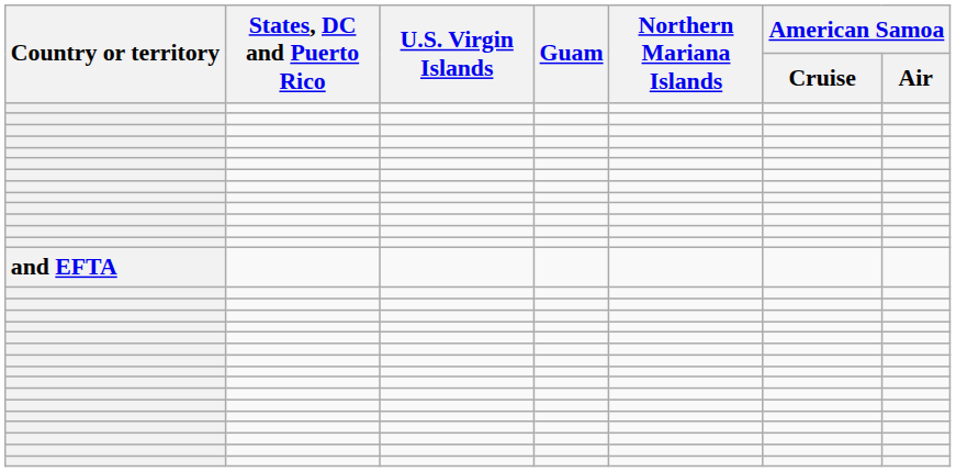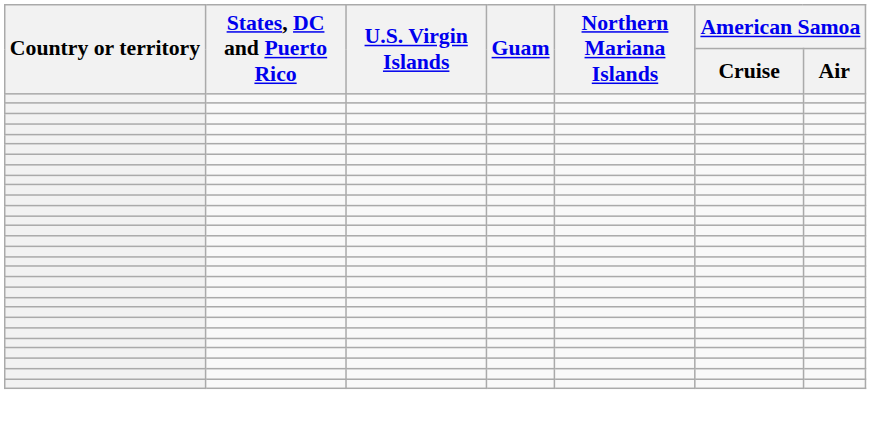- row: and EFTA
